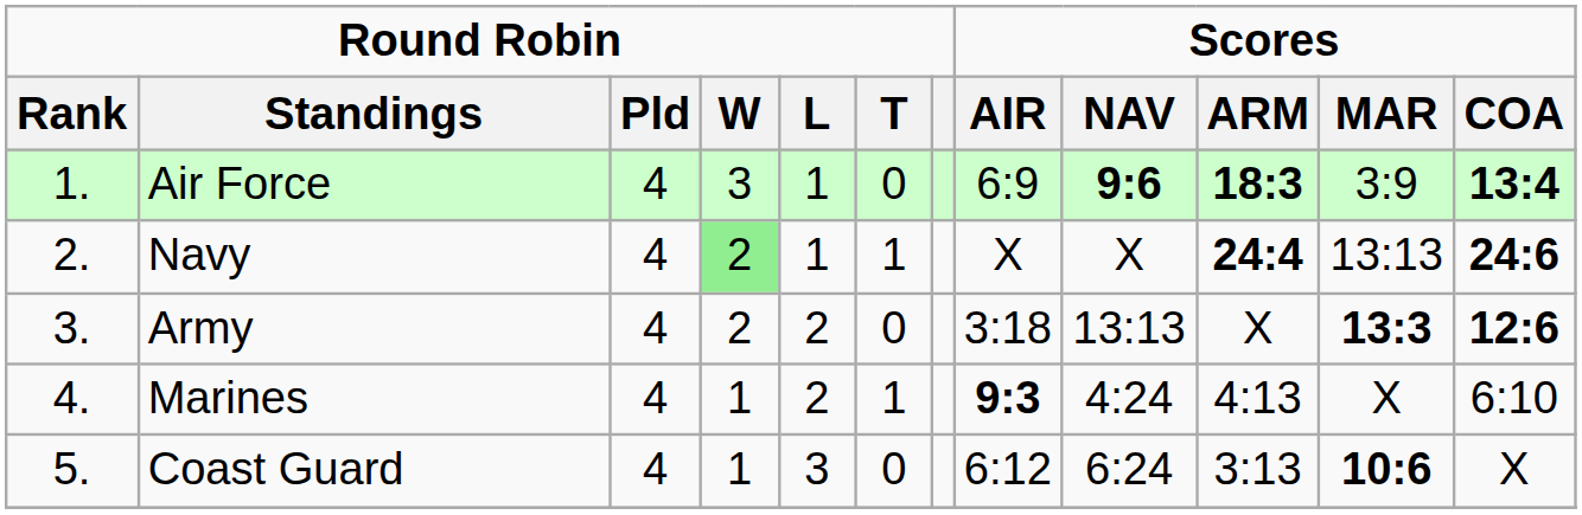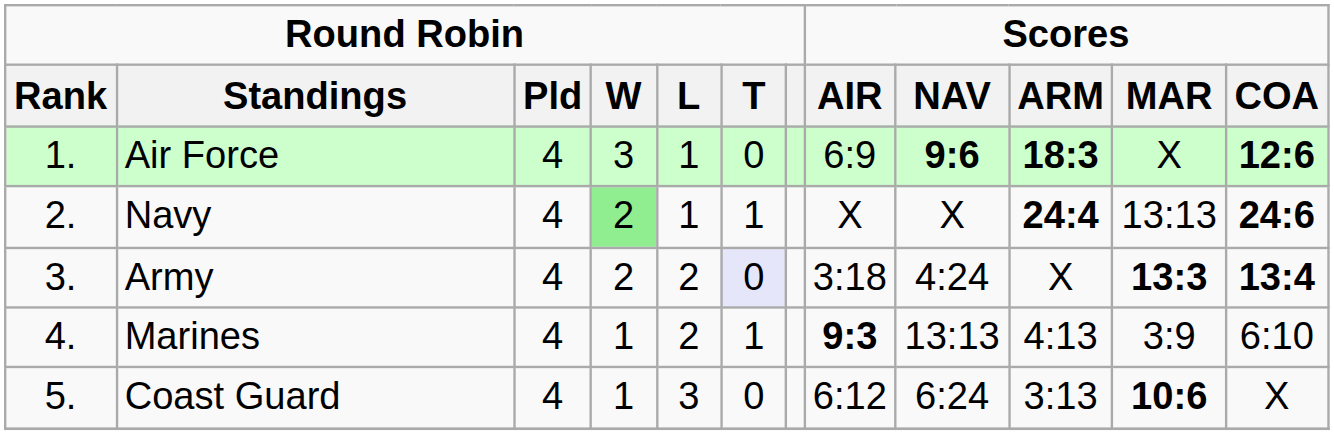Air Force | Scores / MAR: 3:9 -> X
Air Force | Scores / COA: 13:4 -> 12:6
Army | Round Robin / T: no background -> lavender background
Army | Scores / NAV: 13:13 -> 4:24
Army | Scores / COA: 12:6 -> 13:4
Marines | Scores / NAV: 4:24 -> 13:13
Marines | Scores / MAR: X -> 3:9
